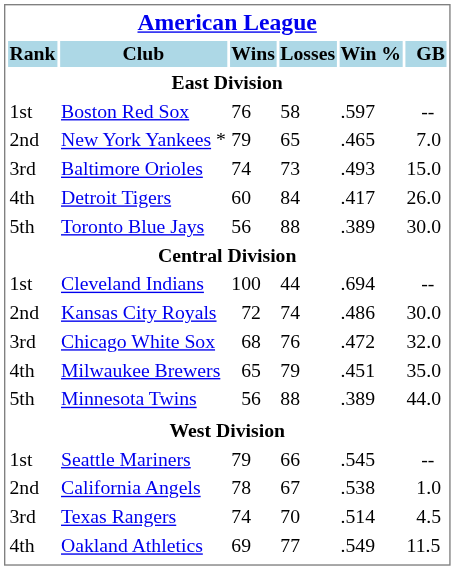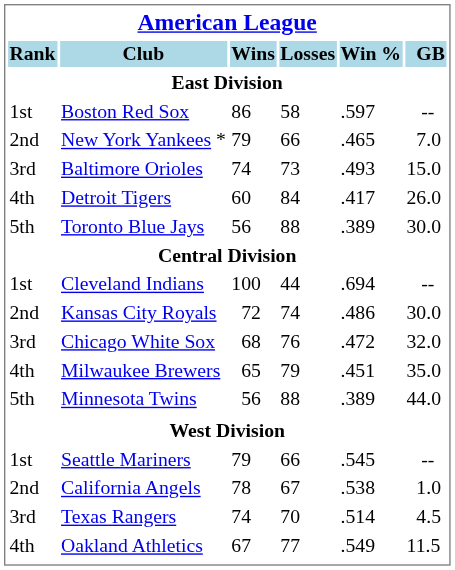Boston Red Sox | Wins: 76 -> 86
New York Yankees * | Losses: 65 -> 66
Oakland Athletics | Wins: 69 -> 67
